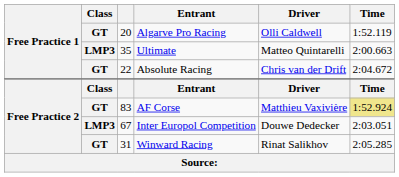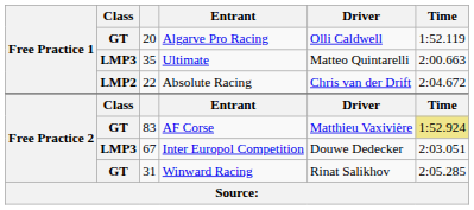Absolute Racing | Class: GT -> LMP2
